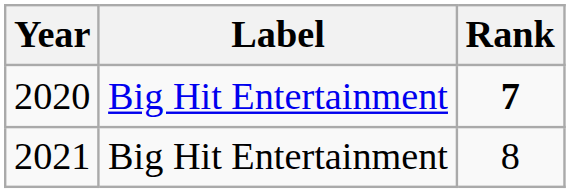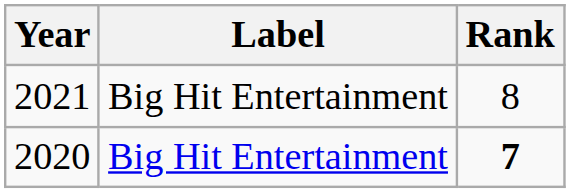rows swapped: 2020 <-> 2021
